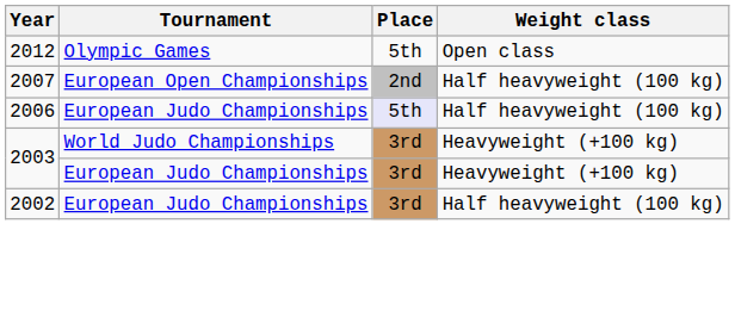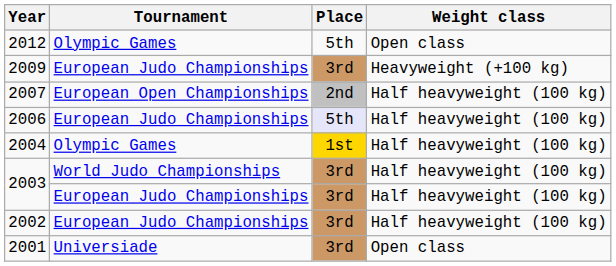+ row: 2009 | European Judo Championships | 3rd | Heavyweight (+100 kg)
+ row: 2004 | Olympic Games | 1st | Half heavyweight (100 kg)
2003 / World Judo Championships | Weight class: Heavyweight (+100 kg) -> Half heavyweight (100 kg)
2003 / European Judo Championships | Weight class: Heavyweight (+100 kg) -> Half heavyweight (100 kg)
+ row: 2001 | Universiade | 3rd | Open class
